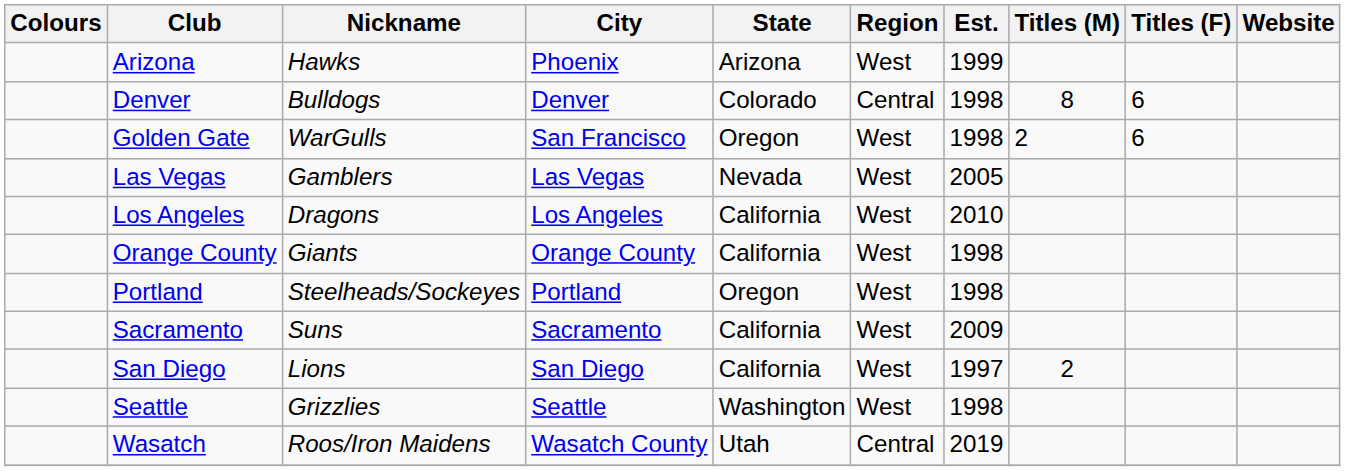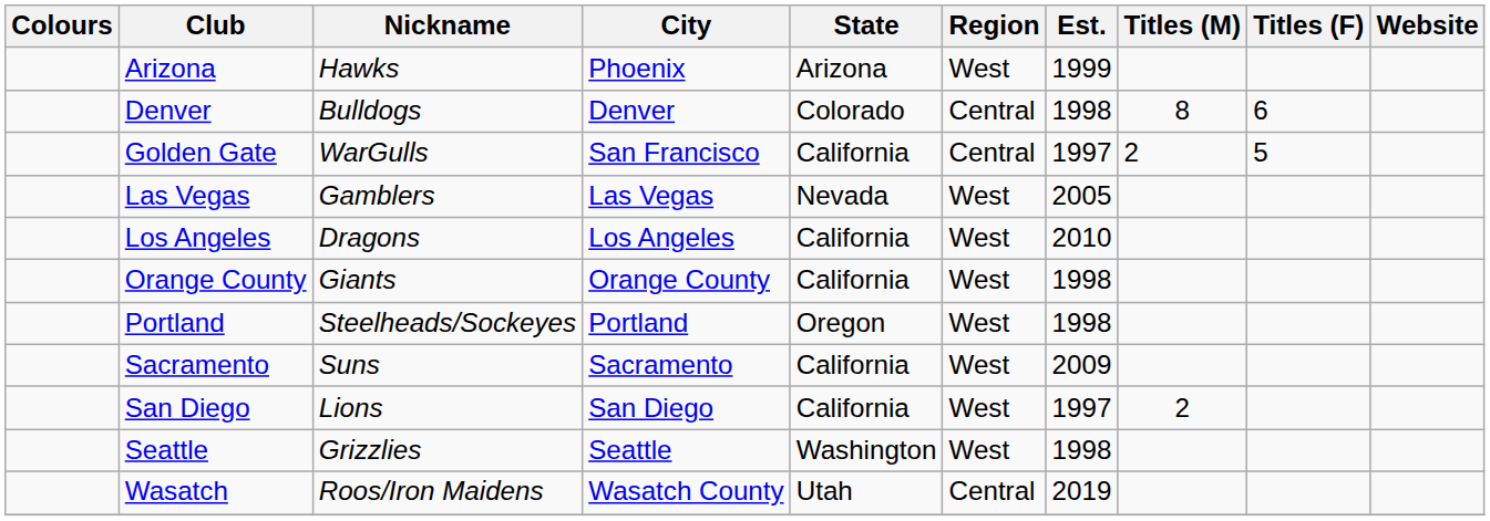Golden Gate | State: Oregon -> California
Golden Gate | Region: West -> Central
Golden Gate | Est.: 1998 -> 1997
Golden Gate | Titles (F): 6 -> 5
